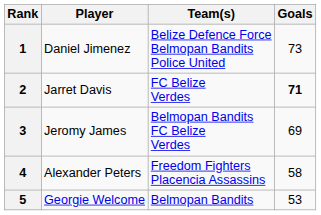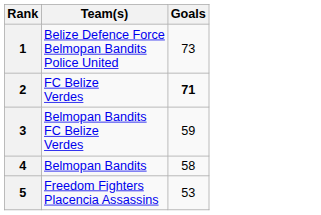- column: Player | Daniel Jimenez | Jarret Davis | Jeromy James | Alexander Peters | Georgie Welcome
3 | Goals: 69 -> 59
4 | Team(s): Freedom Fighters Placencia Assassins -> Belmopan Bandits
5 | Team(s): Belmopan Bandits -> Freedom Fighters Placencia Assassins
